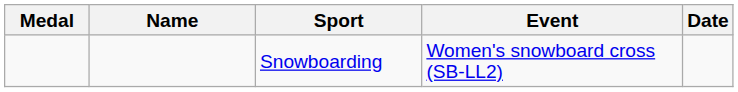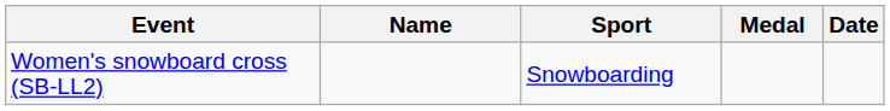columns swapped: Medal <-> Event
